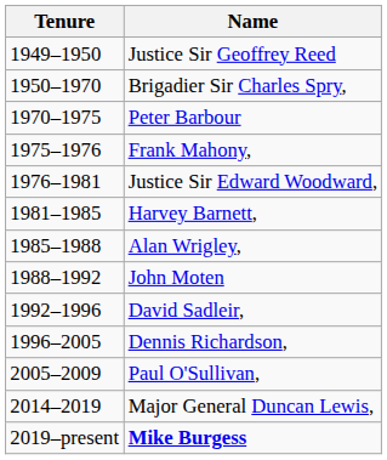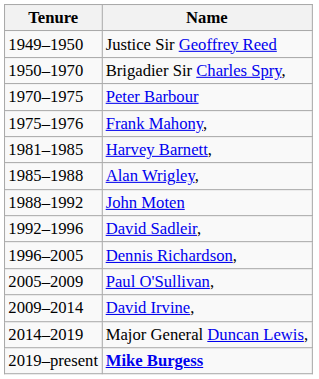- row: 1976–1981 | Justice Sir Edward Woodward,
+ row: 2009–2014 | David Irvine,
